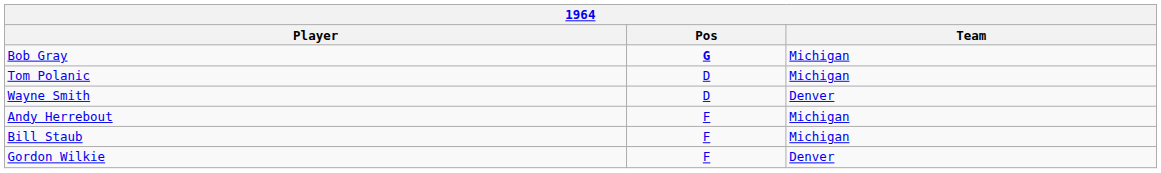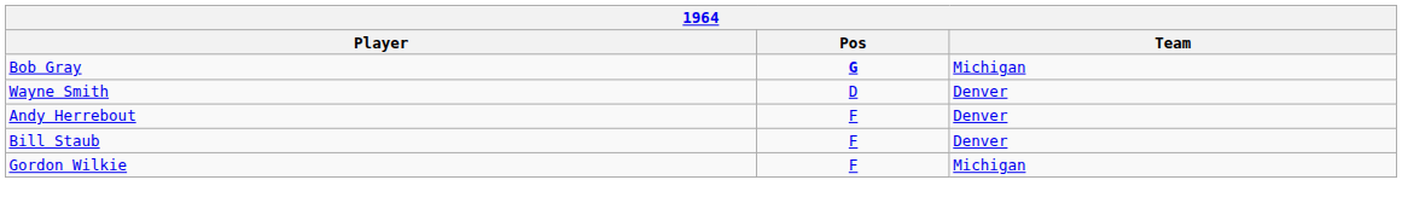- row: Tom Polanic | D | Michigan
Andy Herrebout | Team: Michigan -> Denver
Bill Staub | Team: Michigan -> Denver
Gordon Wilkie | Team: Denver -> Michigan
